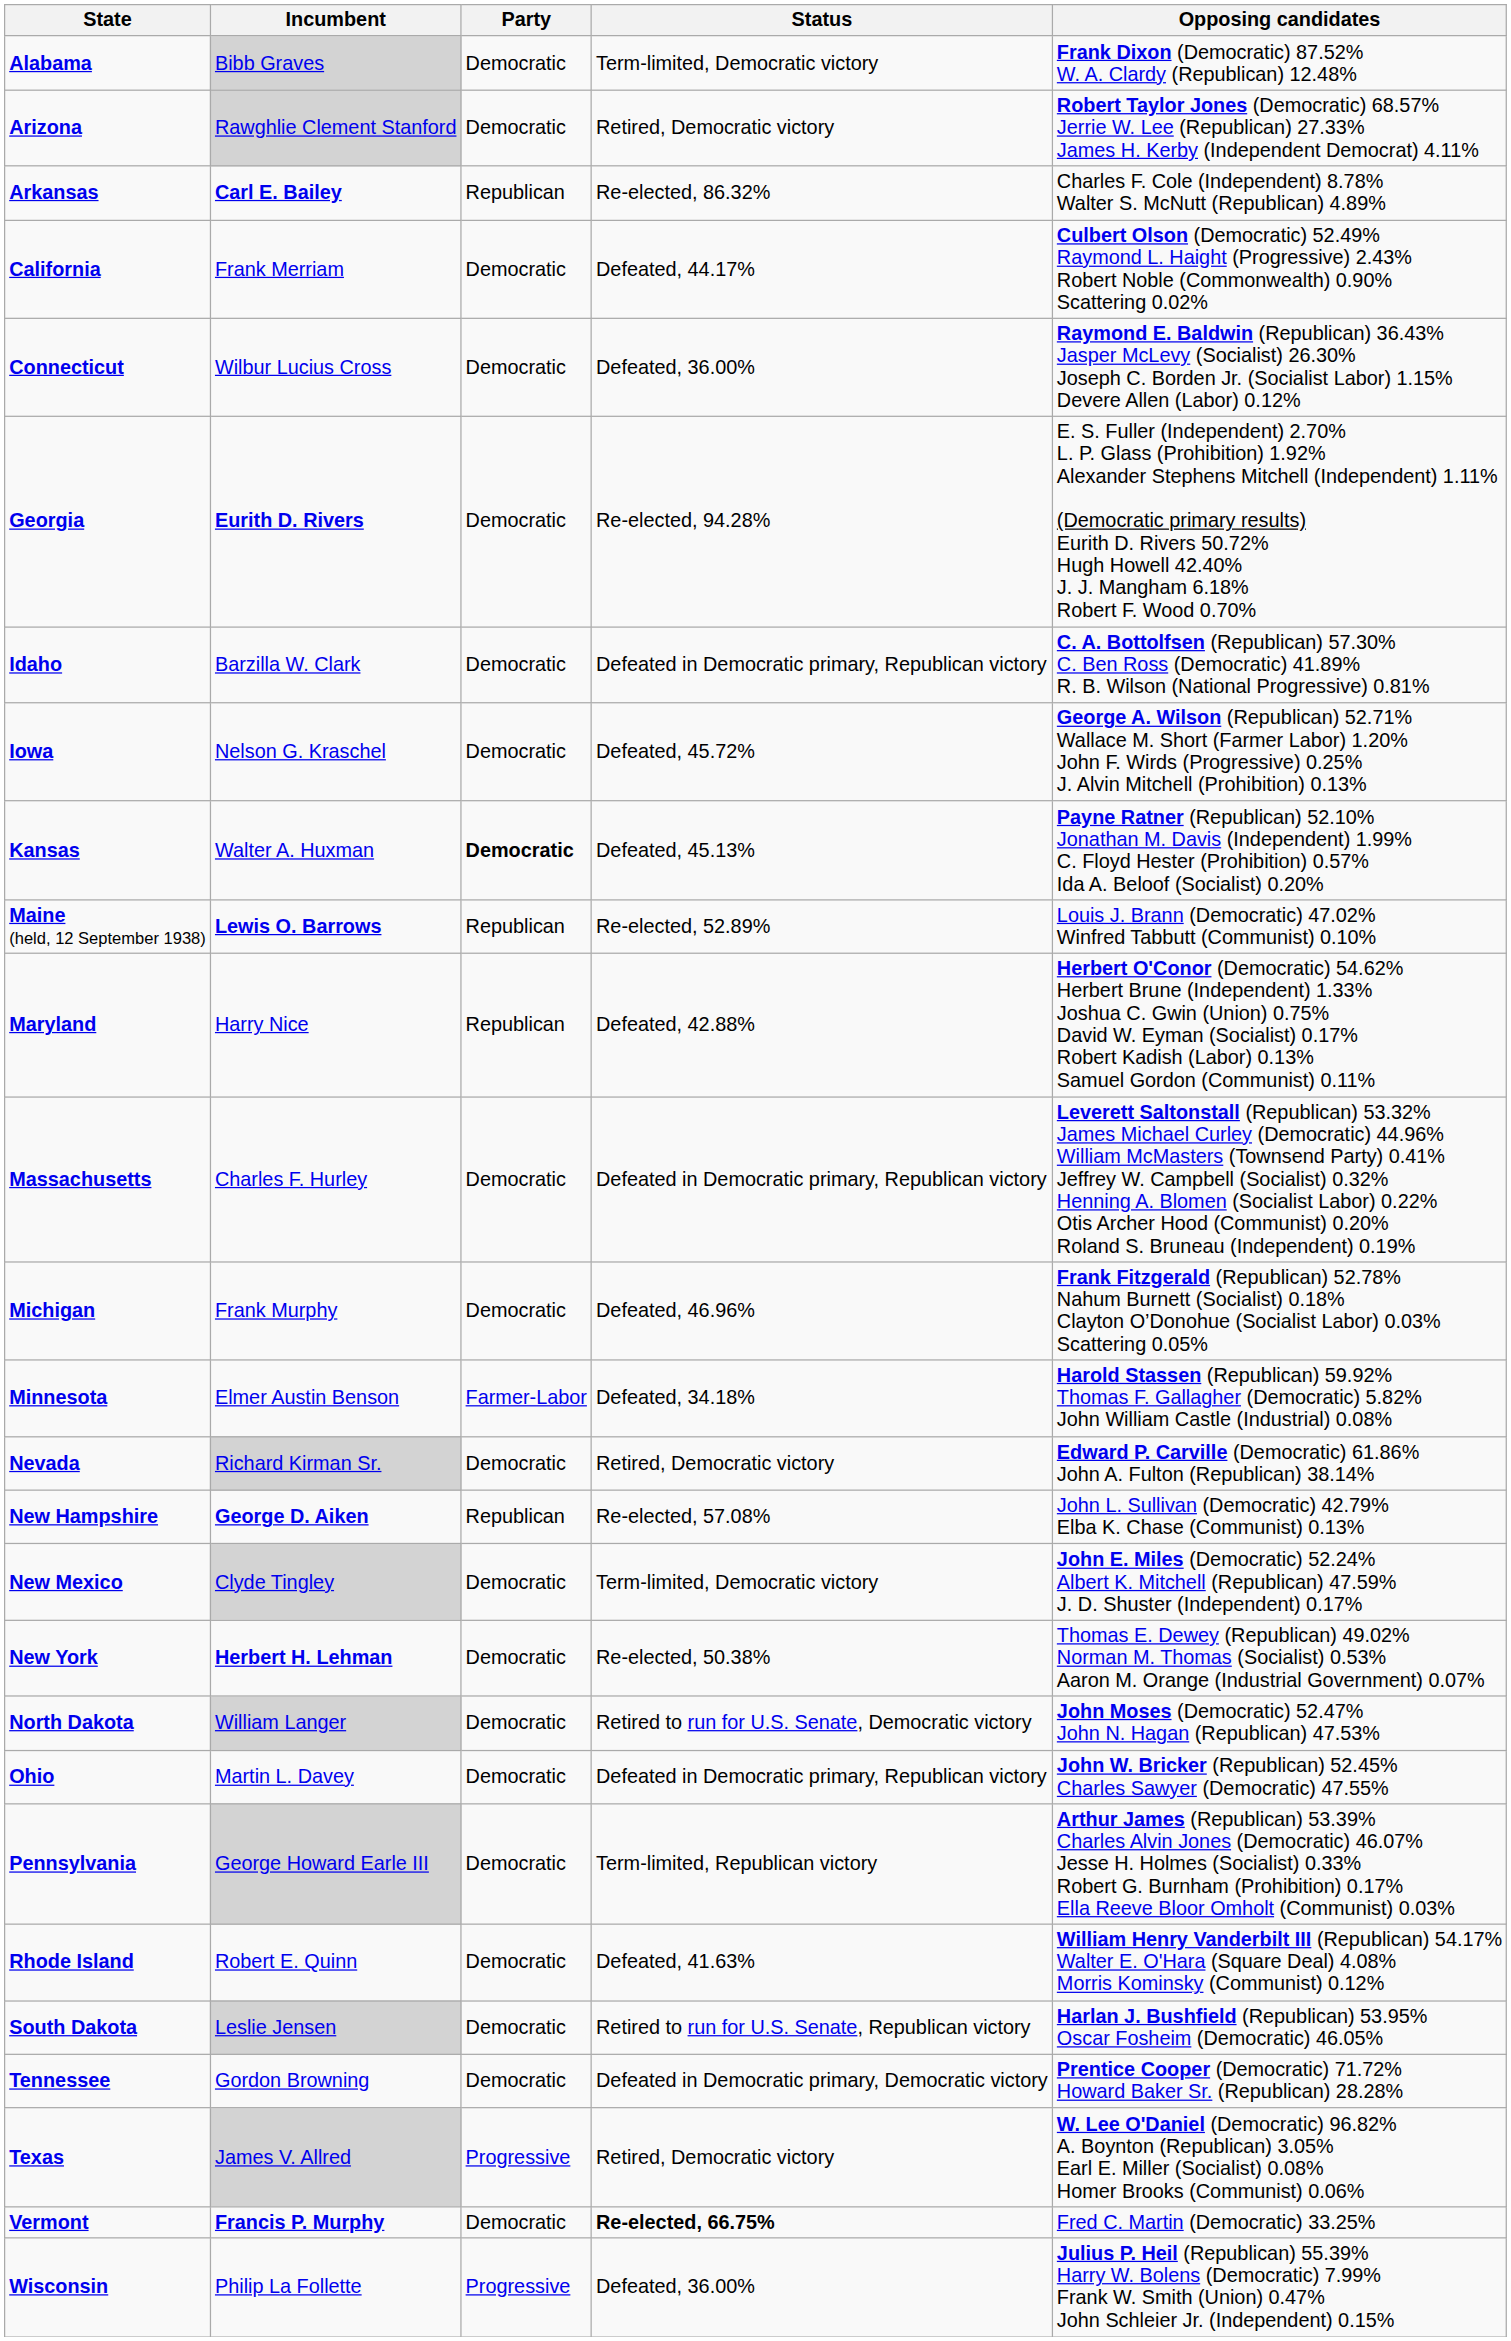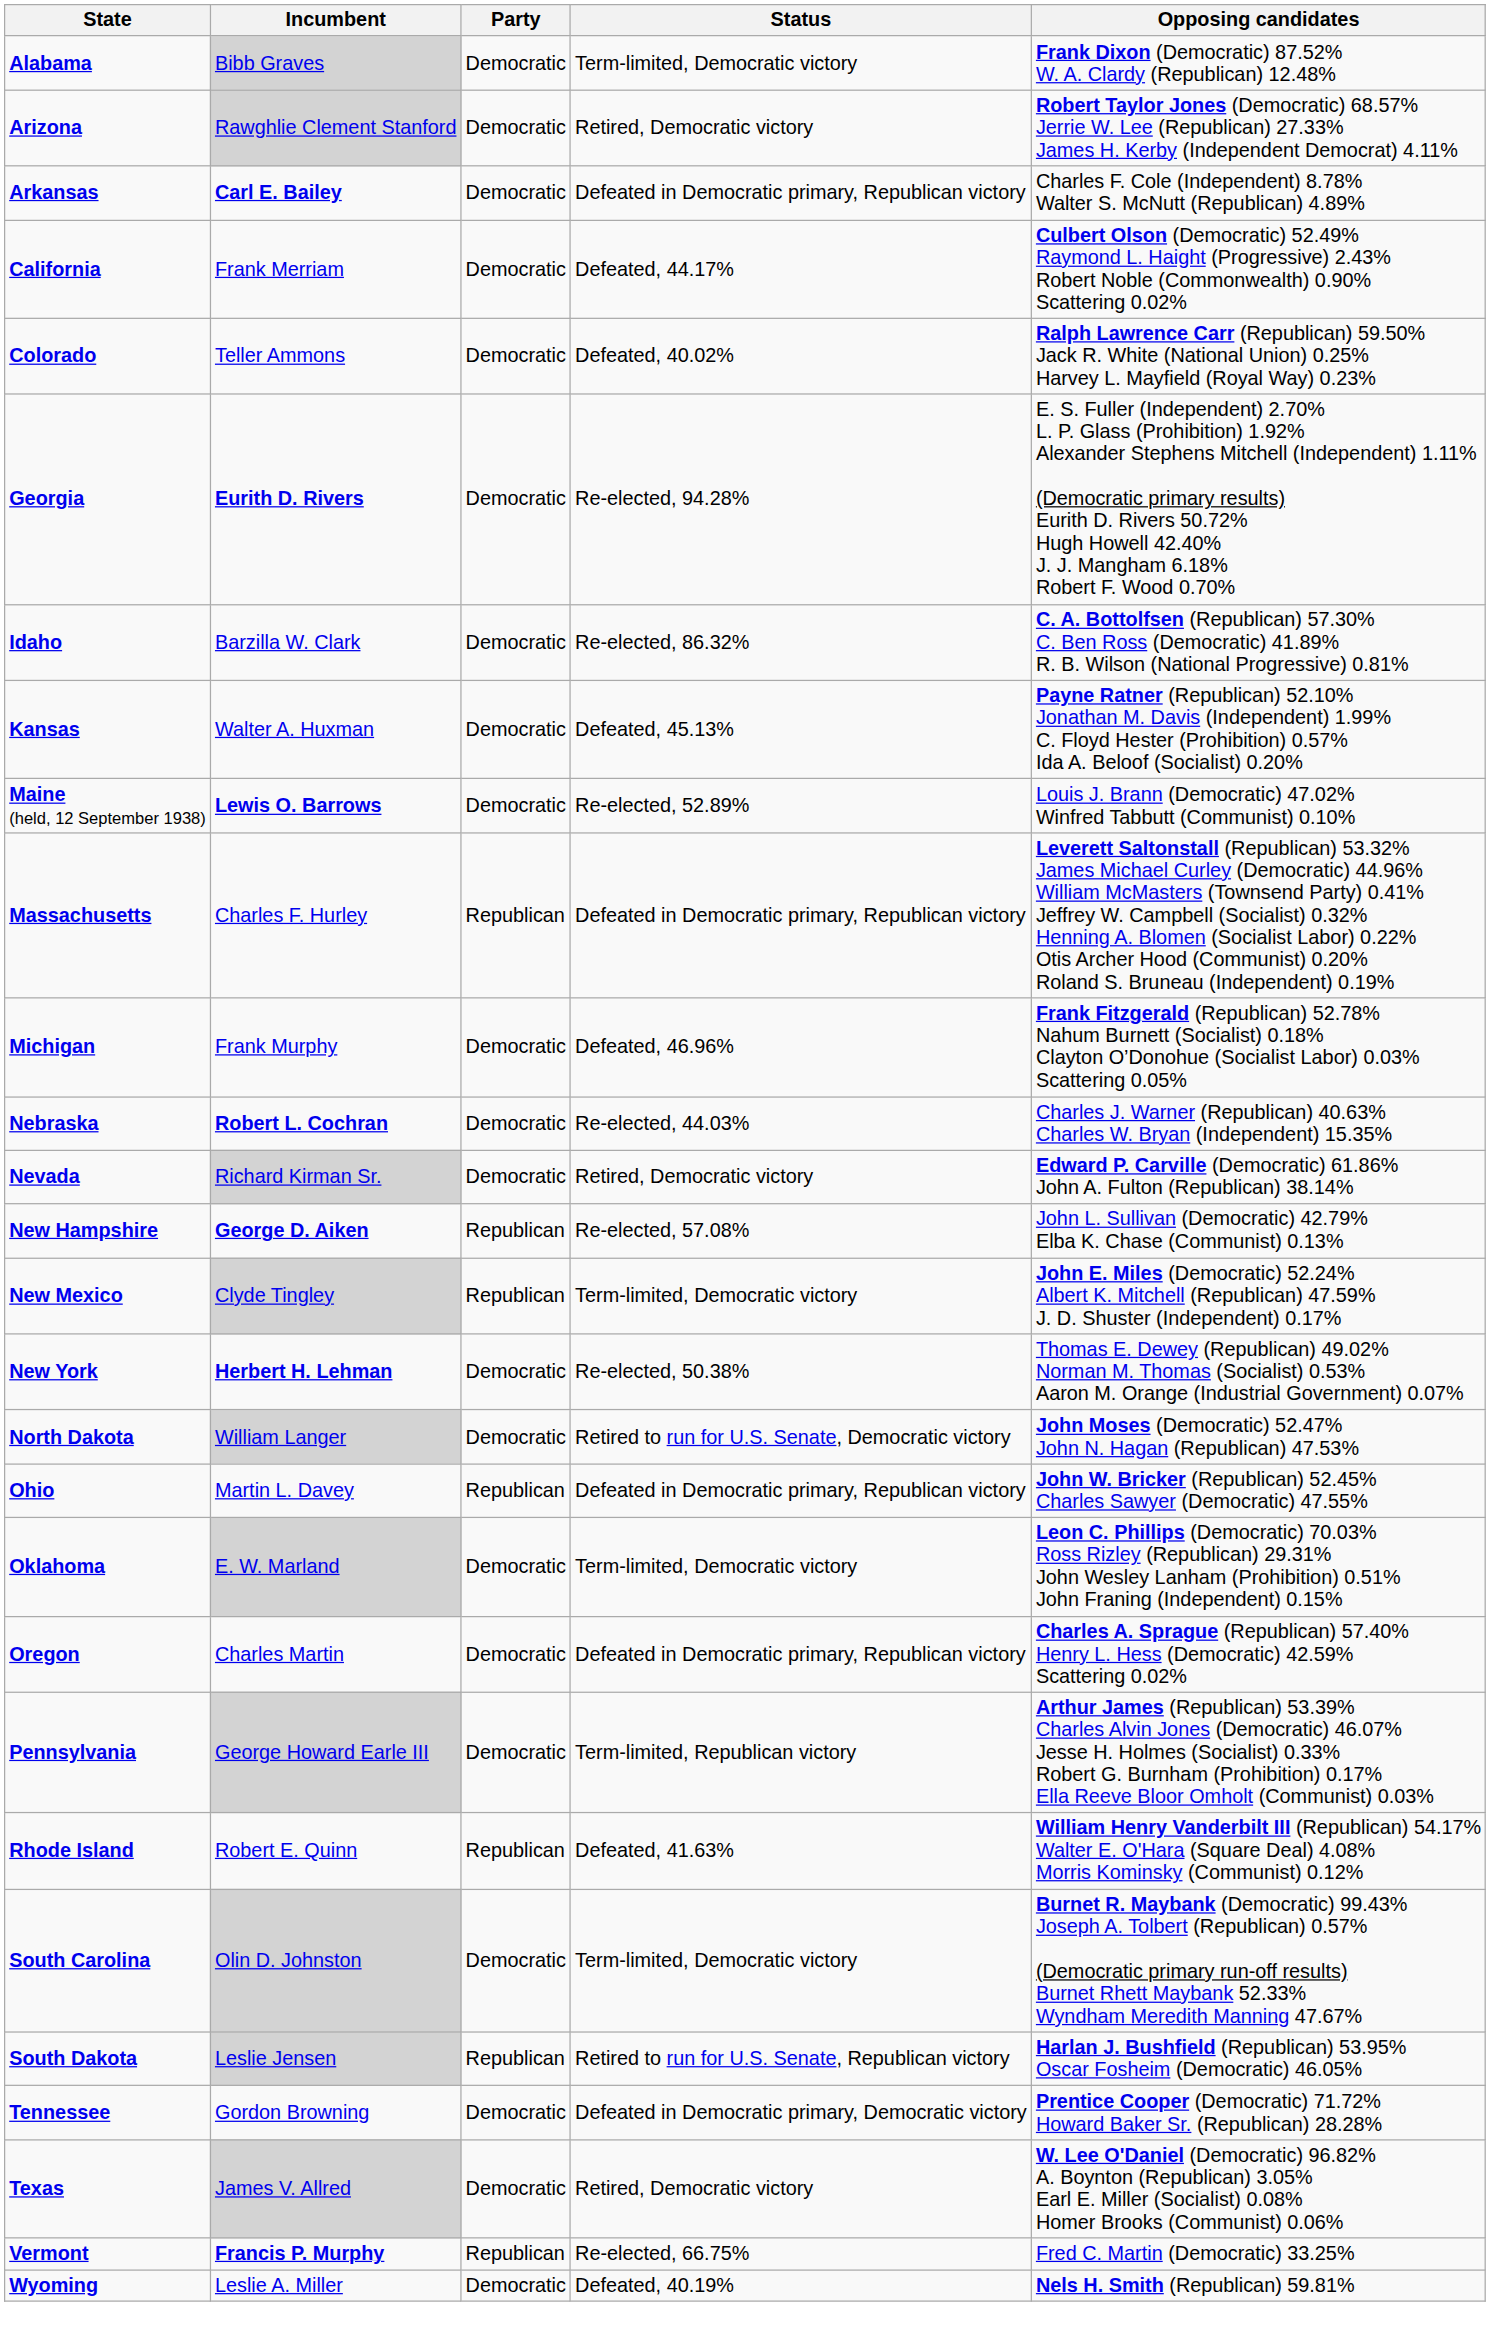Arkansas | Party: Republican -> Democratic
Arkansas | Status: Re-elected, 86.32% -> Defeated in Democratic primary, Republican victory
+ row: Colorado | Teller Ammons | Democratic | Defeated, 40.02% | Ralph Lawrence Carr (Republican) 59.50% Jack R. White (National Union) 0.25% Harvey L. Mayfield (Royal Way) 0.23%
- row: Connecticut | Wilbur Lucius Cross | Democratic | Defeated, 36.00% | Raymond E. Baldwin (Republican) 36.43% Jasper McLevy (Socialist) 26.30% Joseph C. Borden Jr. (Socialist Labor) 1.15% Devere Allen (Labor) 0.12%
Idaho | Status: Defeated in Democratic primary, Republican victory -> Re-elected, 86.32%
- row: Iowa | Nelson G. Kraschel | Democratic | Defeated, 45.72% | George A. Wilson (Republican) 52.71% Wallace M. Short (Farmer Labor) 1.20% John F. Wirds (Progressive) 0.25% J. Alvin Mitchell (Prohibition) 0.13%
Kansas | Party: bold -> normal
Maine (held, 12 September 1938) | Party: Republican -> Democratic
- row: Maryland | Harry Nice | Republican | Defeated, 42.88% | Herbert O'Conor (Democratic) 54.62% Herbert Brune (Independent) 1.33% Joshua C. Gwin (Union) 0.75% David W. Eyman (Socialist) 0.17% Robert Kadish (Labor) 0.13% Samuel Gordon (Communist) 0.11%
Massachusetts | Party: Democratic -> Republican
- row: Minnesota | Elmer Austin Benson | Farmer-Labor | Defeated, 34.18% | Harold Stassen (Republican) 59.92% Thomas F. Gallagher (Democratic) 5.82% John William Castle (Industrial) 0.08%
+ row: Nebraska | Robert L. Cochran | Democratic | Re-elected, 44.03% | Charles J. Warner (Republican) 40.63% Charles W. Bryan (Independent) 15.35%
New Mexico | Party: Democratic -> Republican
Ohio | Party: Democratic -> Republican
+ row: Oklahoma | E. W. Marland | Democratic | Term-limited, Democratic victory | Leon C. Phillips (Democratic) 70.03% Ross Rizley (Republican) 29.31% John Wesley Lanham (Prohibition) 0.51% John Franing (Independent) 0.15%
+ row: Oregon | Charles Martin | Democratic | Defeated in Democratic primary, Republican victory | Charles A. Sprague (Republican) 57.40% Henry L. Hess (Democratic) 42.59% Scattering 0.02%
Rhode Island | Party: Democratic -> Republican
+ row: South Carolina | Olin D. Johnston | Democratic | Term-limited, Democratic victory | Burnet R. Maybank (Democratic) 99.43% Joseph A. Tolbert (Republican) 0.57% (Democratic primary run-off results) Burnet Rhett Maybank 52.33% Wyndham Meredith Manning 47.67%
South Dakota | Party: Democratic -> Republican
Texas | Party: Progressive -> Democratic
Vermont | Party: Democratic -> Republican
Vermont | Status: bold -> normal
- row: Wisconsin | Philip La Follette | Progressive | Defeated, 36.00% | Julius P. Heil (Republican) 55.39% Harry W. Bolens (Democratic) 7.99% Frank W. Smith (Union) 0.47% John Schleier Jr. (Independent) 0.15%
+ row: Wyoming | Leslie A. Miller | Democratic | Defeated, 40.19% | Nels H. Smith (Republican) 59.81%
